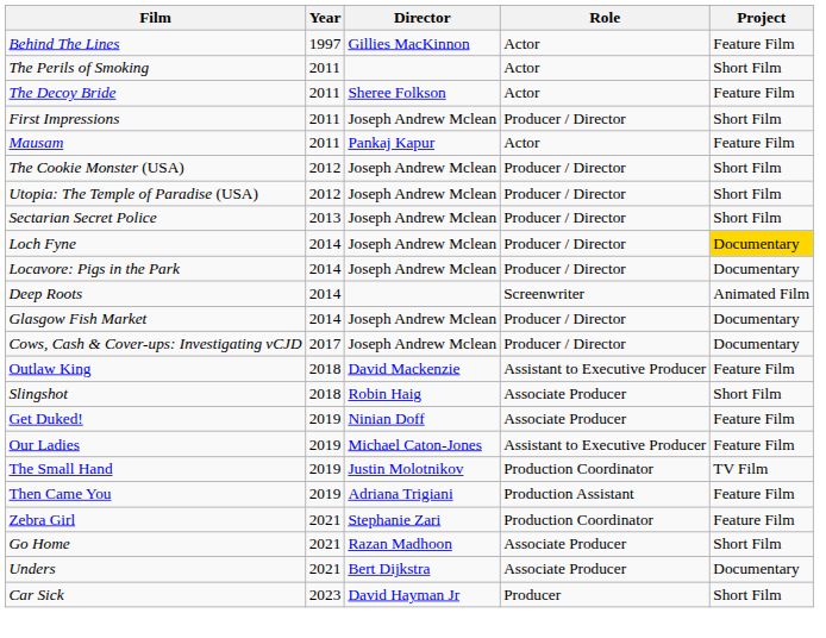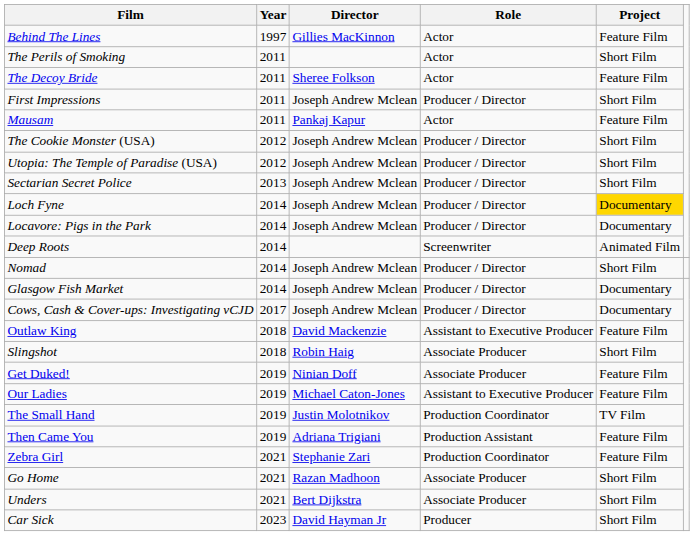+ row: Nomad | 2014 | Joseph Andrew Mclean | Producer / Director | Short Film
Unders | Project: Documentary -> Short Film
